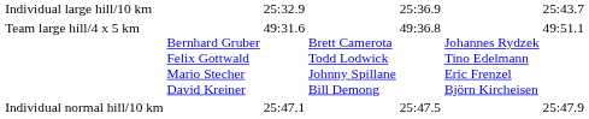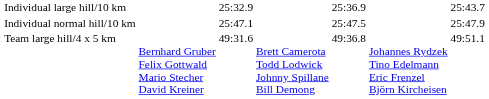rows swapped: Individual normal hill/10 km <-> Team large hill/4 x 5 km
